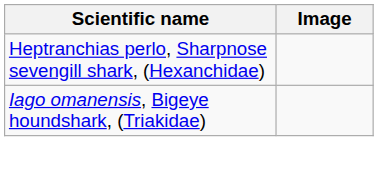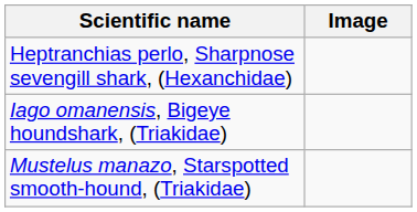+ row: Mustelus manazo, Starspotted smooth-hound, (Triakidae)
